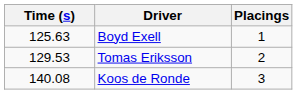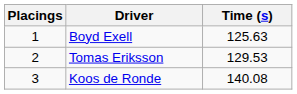columns swapped: Placings <-> Time (s)
